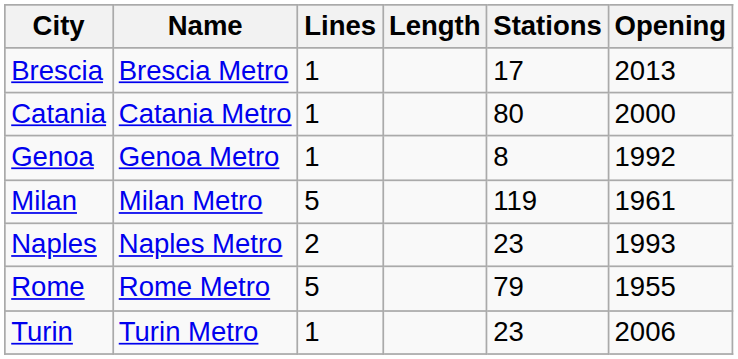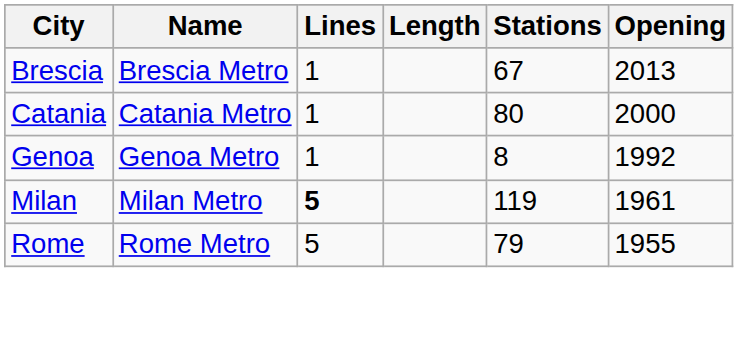Brescia | Stations: 17 -> 67
Milan | Lines: normal -> bold
- row: Naples | Naples Metro | 2 | 23 | 1993
- row: Turin | Turin Metro | 1 | 23 | 2006
